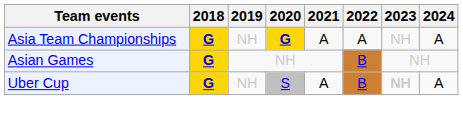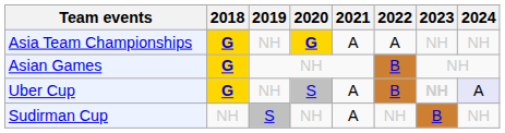Asia Team Championships | 2024: A -> NH
Uber Cup | 2024: no background -> lavender background
+ row: Sudirman Cup | NH | S | NH | A | NH | B | NH
